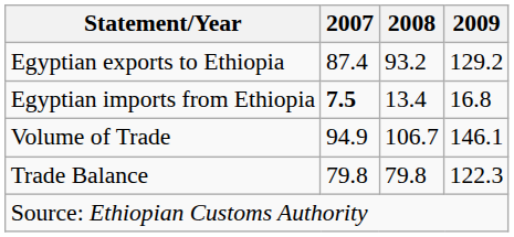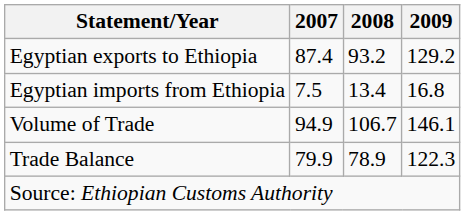Egyptian imports from Ethiopia | 2007: bold -> normal
Trade Balance | 2007: 79.8 -> 79.9
Trade Balance | 2008: 79.8 -> 78.9
